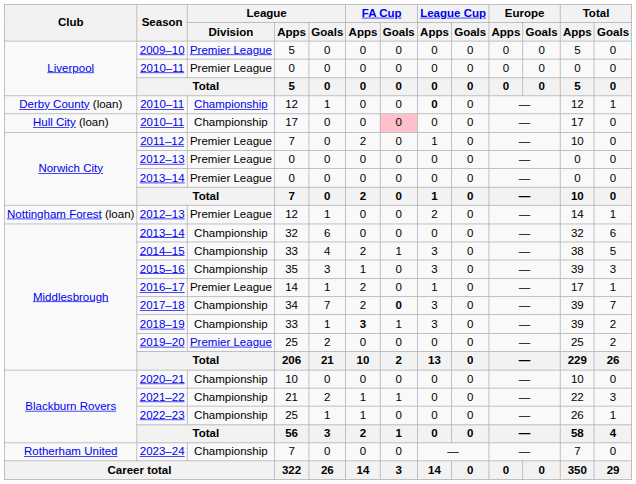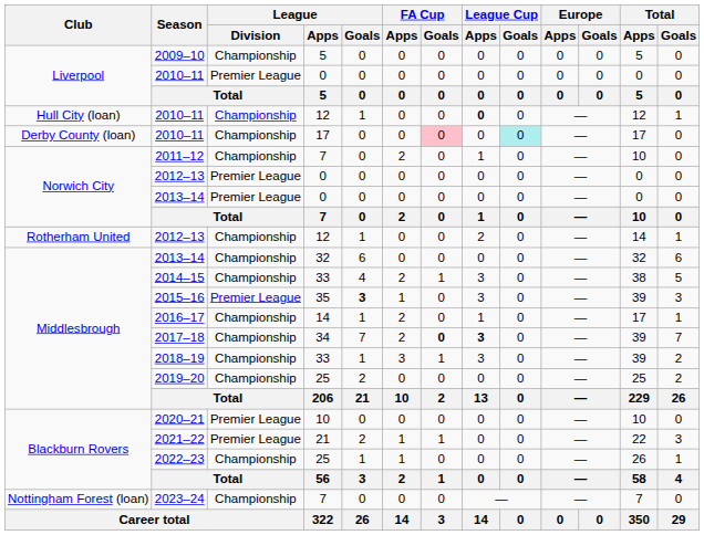2009–10 | League / Division: Premier League -> Championship
2010–11 / 12 | Club: Derby County (loan) -> Hull City (loan)
2010–11 / 17 | Club: Hull City (loan) -> Derby County (loan)
2010–11 / 17 | League Cup / Goals: no background -> paleturquoise background
2011–12 | League / Division: Premier League -> Championship
2012–13 / 12 | Club: Nottingham Forest (loan) -> Rotherham United
2012–13 / 12 | League / Division: Premier League -> Championship
2015–16 | League / Division: Championship -> Premier League
2015–16 | League / Goals: normal -> bold
2016–17 | League / Division: Premier League -> Championship
2017–18 | League Cup / Apps: normal -> bold
2018–19 | FA Cup / Apps: bold -> normal
2019–20 | League / Division: Premier League -> Championship
2020–21 | League / Division: Championship -> Premier League
2021–22 | League / Division: Championship -> Premier League
2023–24 | Club: Rotherham United -> Nottingham Forest (loan)
